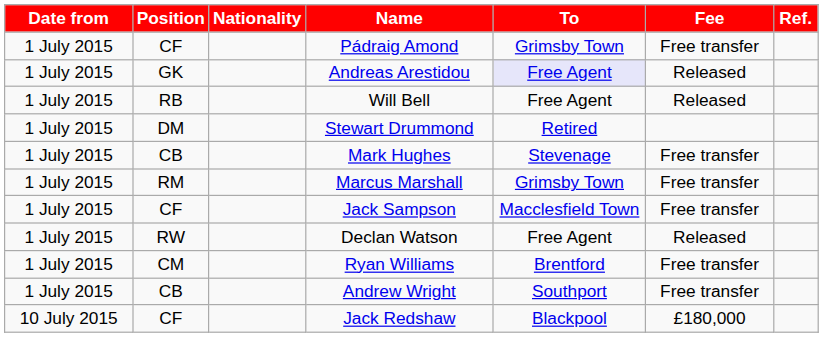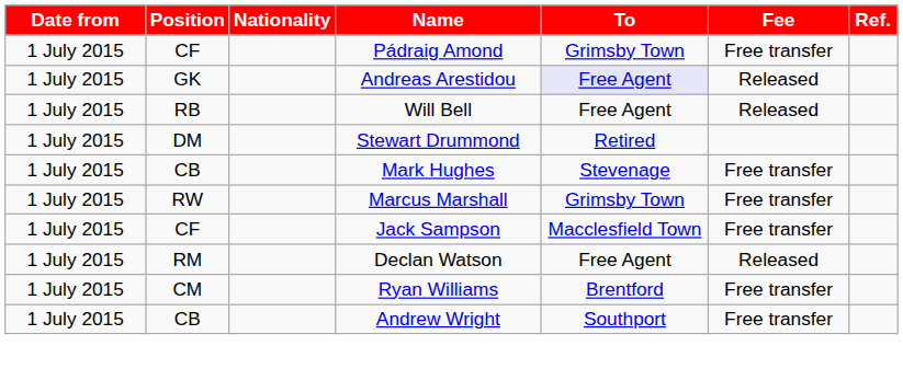Marcus Marshall | Position: RM -> RW
Declan Watson | Position: RW -> RM
- row: 10 July 2015 | CF | Jack Redshaw | Blackpool | £180,000
